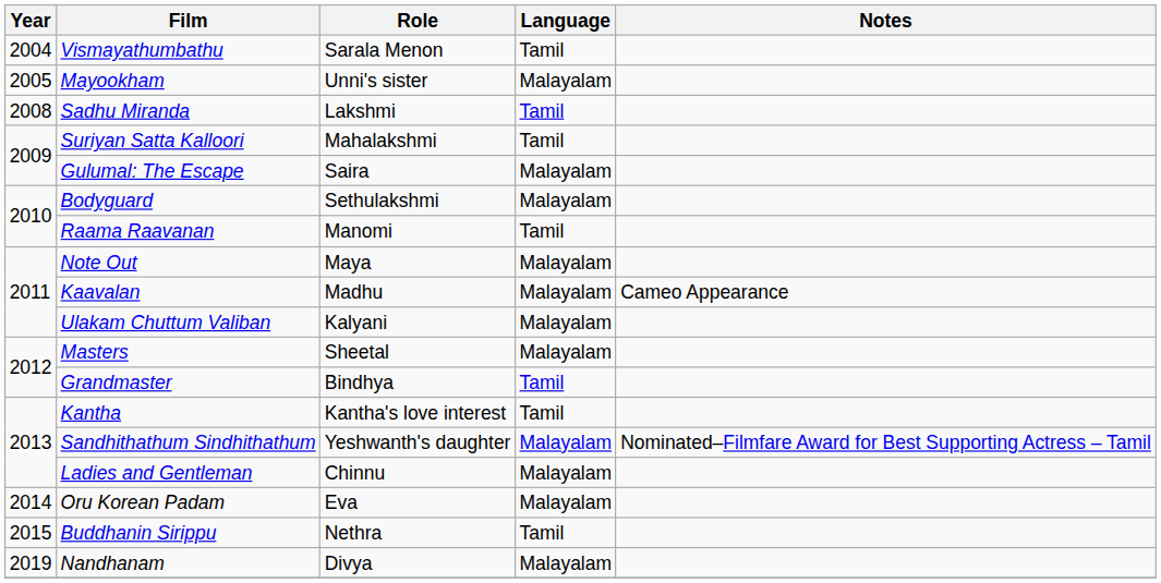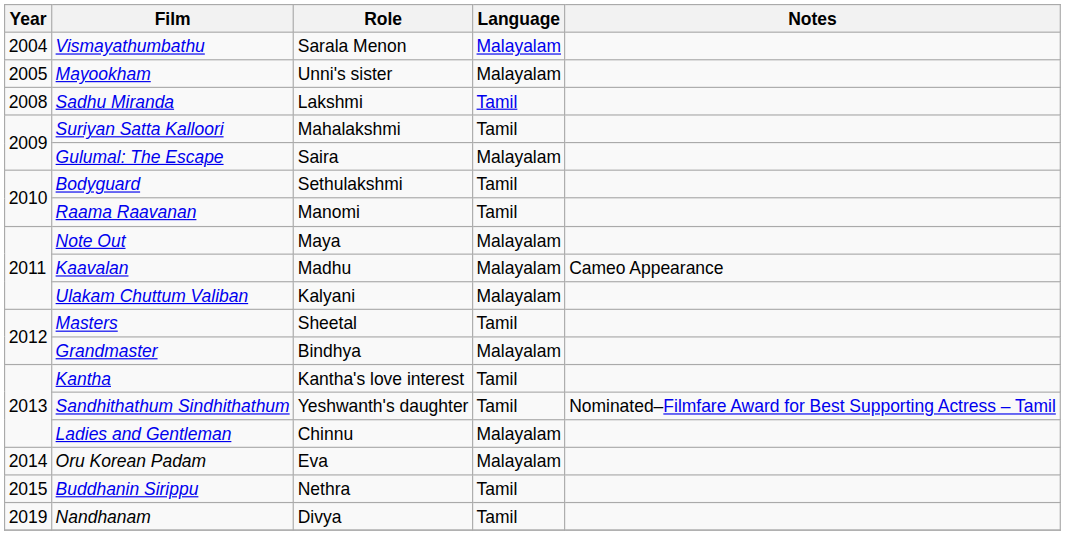Vismayathumbathu | Language: Tamil -> Malayalam
Bodyguard | Language: Malayalam -> Tamil
Masters | Language: Malayalam -> Tamil
Grandmaster | Language: Tamil -> Malayalam
Sandhithathum Sindhithathum | Language: Malayalam -> Tamil
Nandhanam | Language: Malayalam -> Tamil
